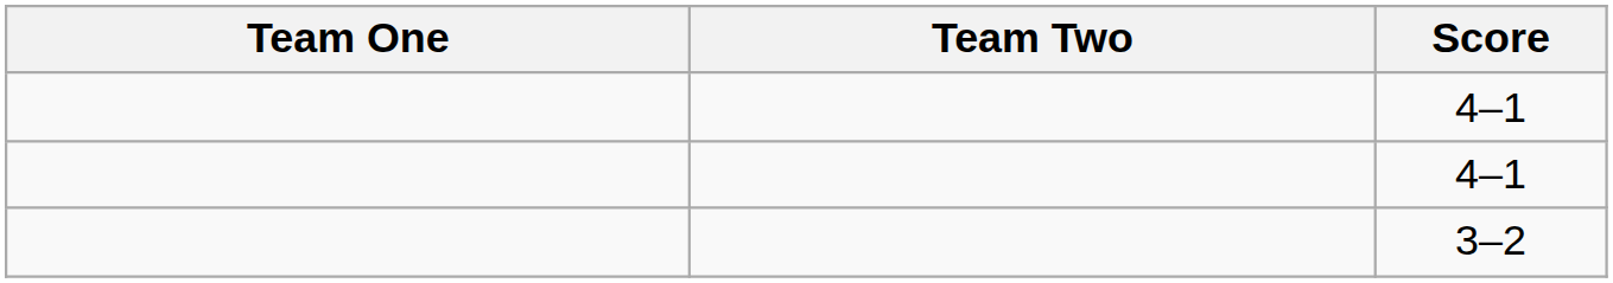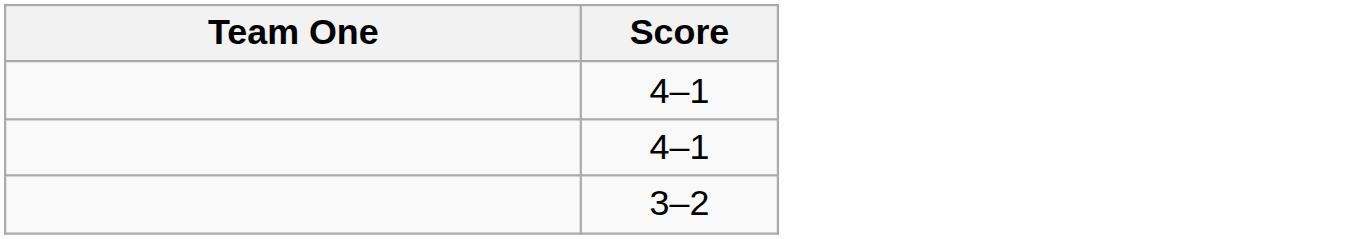- column: Team Two
